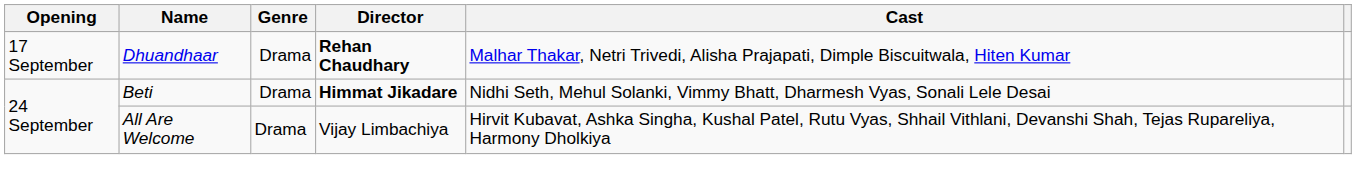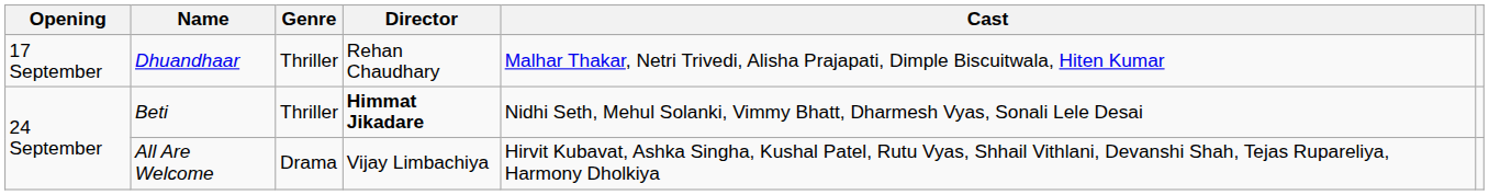Dhuandhaar | Genre: Drama -> Thriller
Dhuandhaar | Director: bold -> normal
Beti | Genre: Drama -> Thriller
